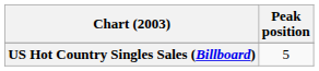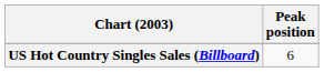US Hot Country Singles Sales (Billboard) | Peak position: 5 -> 6
